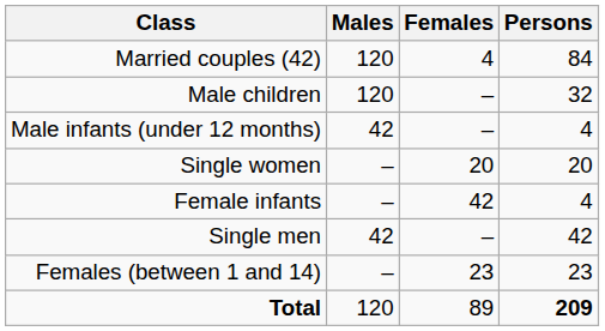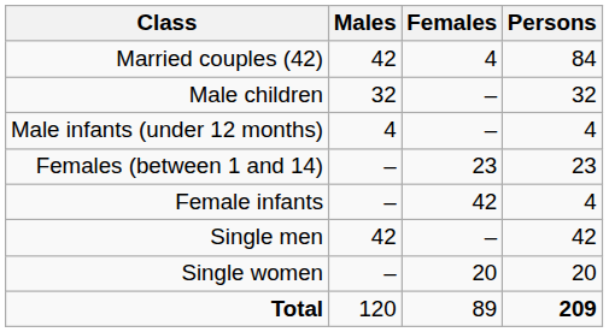Married couples (42) | Males: 120 -> 42
Male children | Males: 120 -> 32
Male infants (under 12 months) | Males: 42 -> 4
rows swapped: Females (between 1 and 14) <-> Single women
